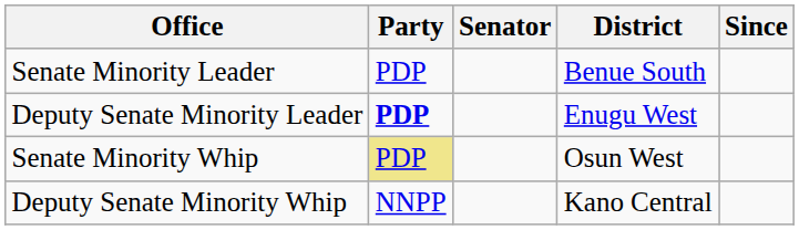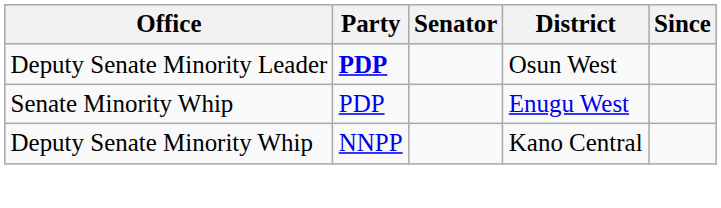- row: Senate Minority Leader | PDP | Benue South
Deputy Senate Minority Leader | District: Enugu West -> Osun West
Senate Minority Whip | Party: khaki background -> no background
Senate Minority Whip | District: Osun West -> Enugu West
